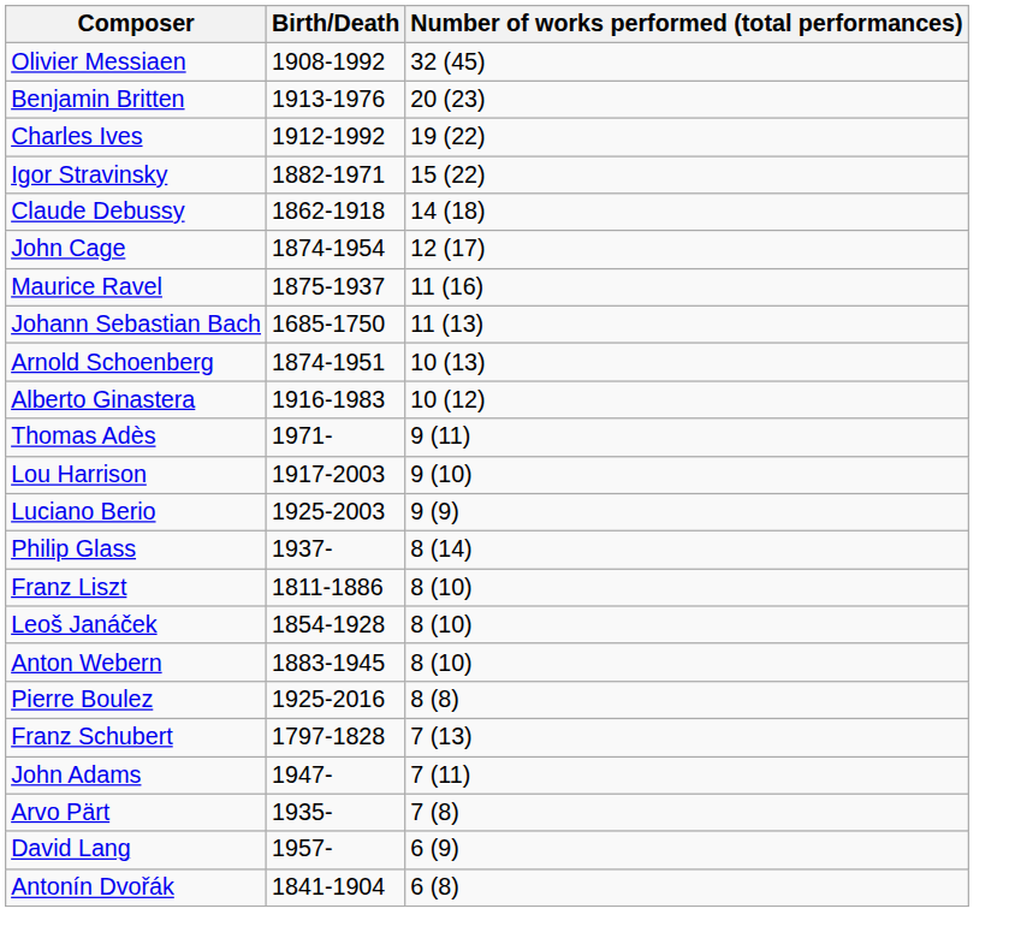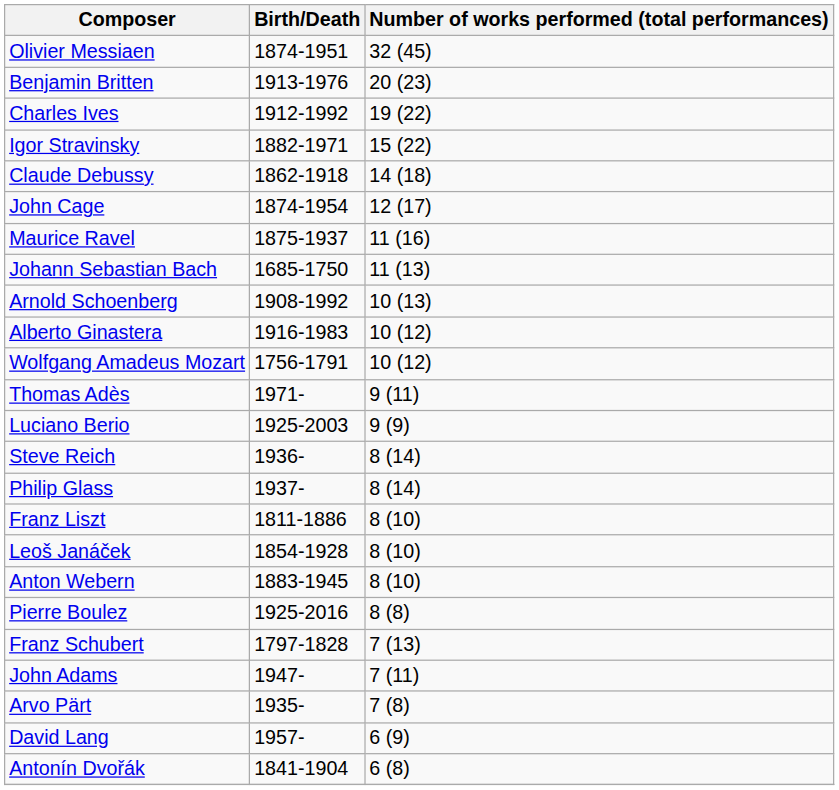Olivier Messiaen | Birth/Death: 1908-1992 -> 1874-1951
Arnold Schoenberg | Birth/Death: 1874-1951 -> 1908-1992
+ row: Wolfgang Amadeus Mozart | 1756-1791 | 10 (12)
- row: Lou Harrison | 1917-2003 | 9 (10)
+ row: Steve Reich | 1936- | 8 (14)
